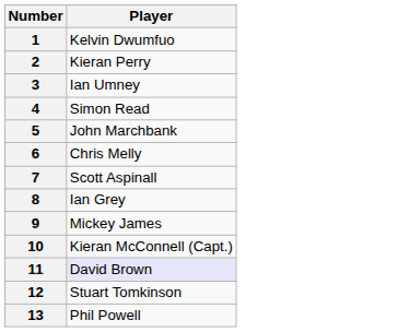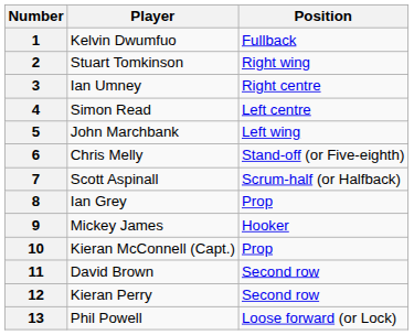+ column: Position | Fullback | Right wing | Right centre | Left centre | Left wing | Stand-off (or Five-eighth) | Scrum-half (or Halfback) | Prop | Hooker | Prop | Second row | Second row | Loose forward (or Lock)
2 | Player: Kieran Perry -> Stuart Tomkinson
11 | Player: lavender background -> no background
12 | Player: Stuart Tomkinson -> Kieran Perry
